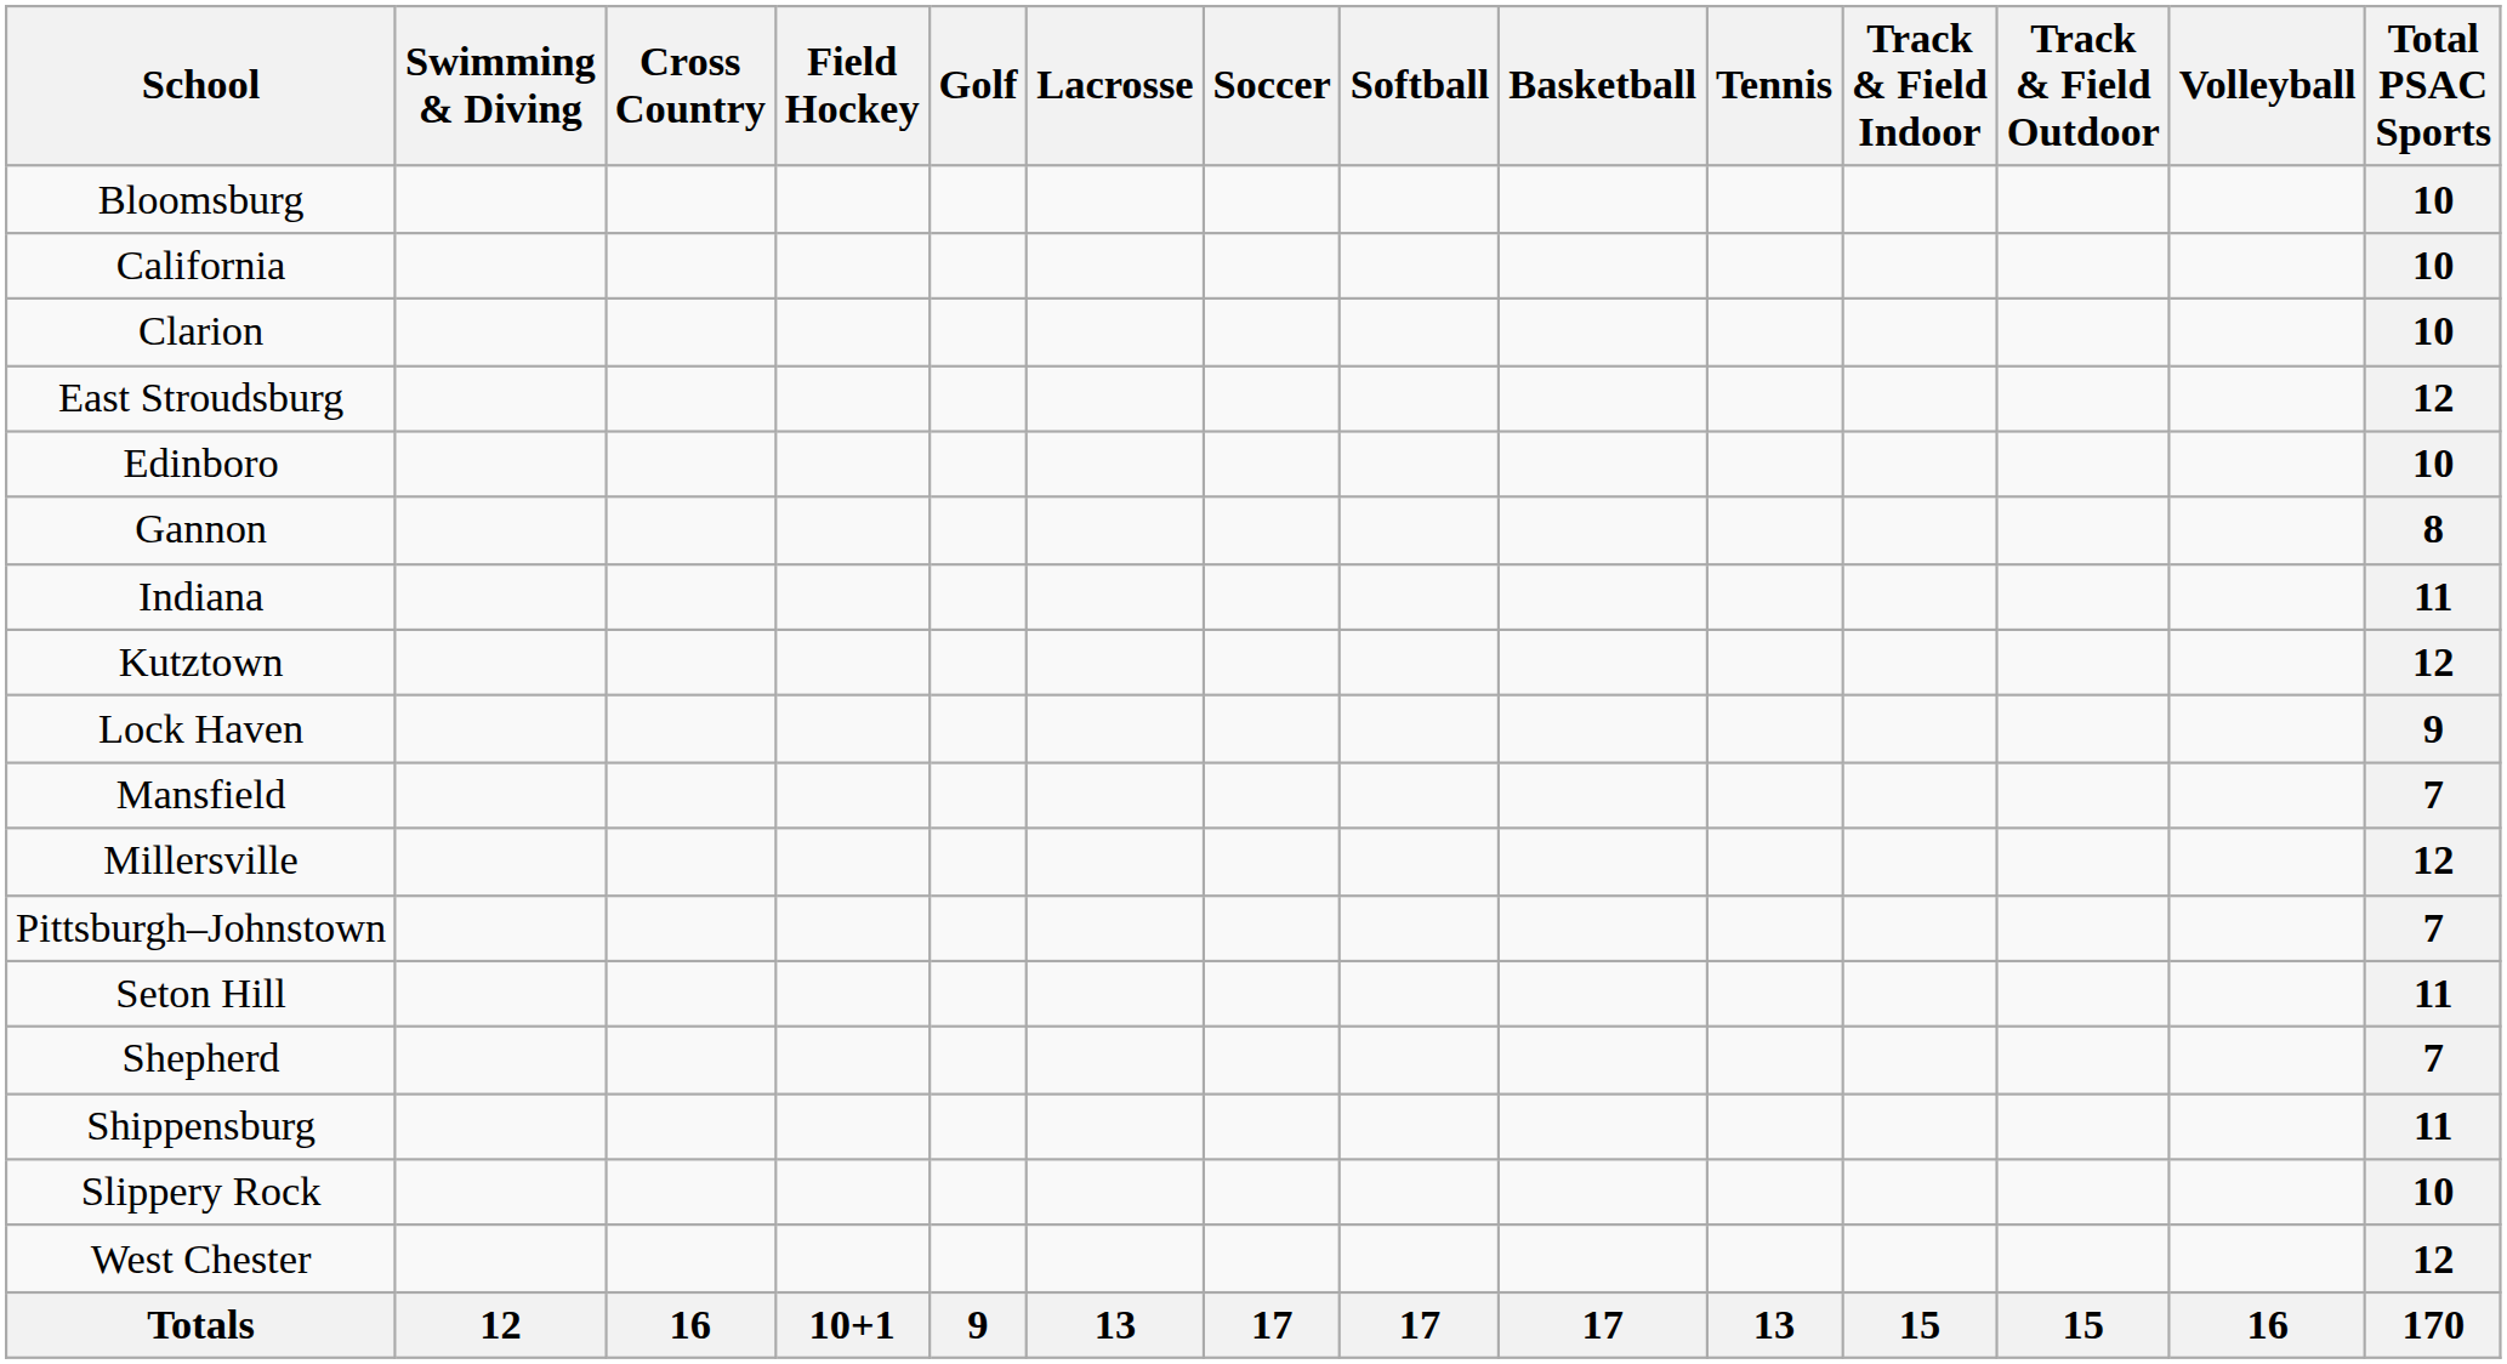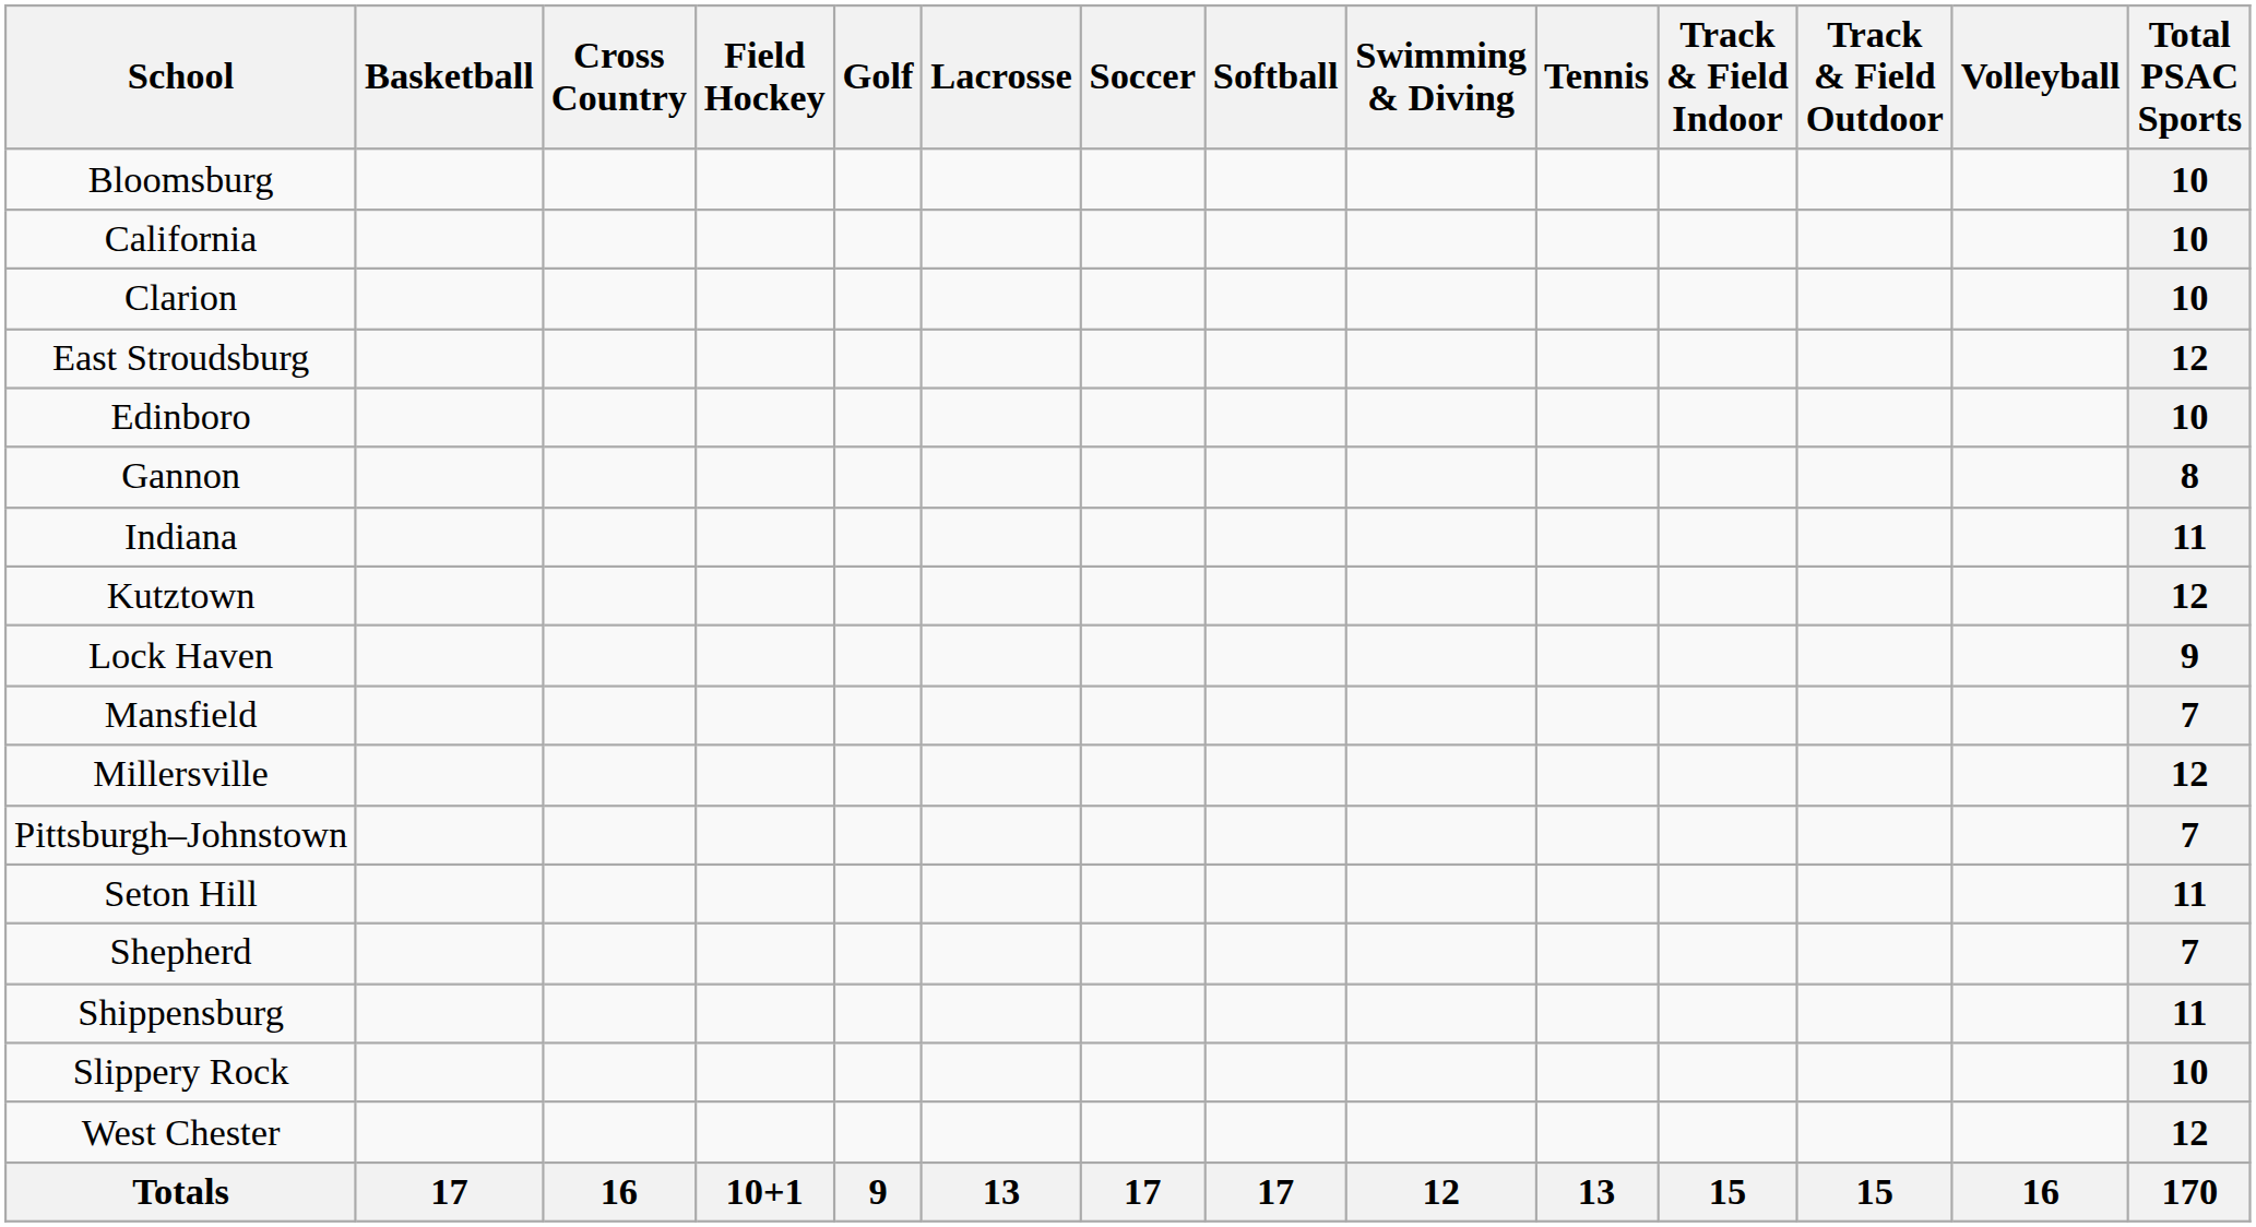columns swapped: Basketball <-> Swimming & Diving
